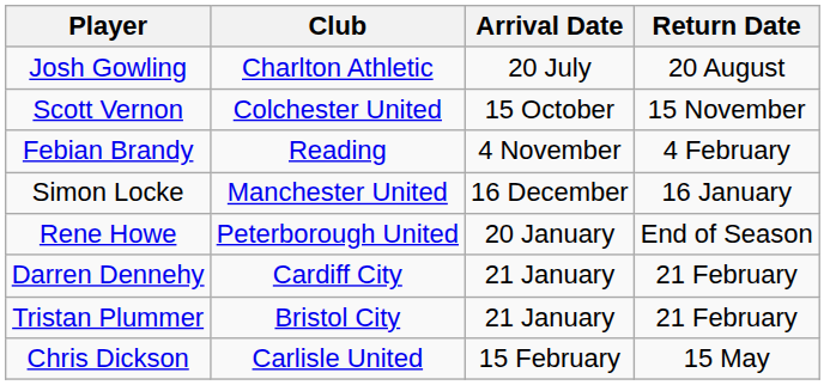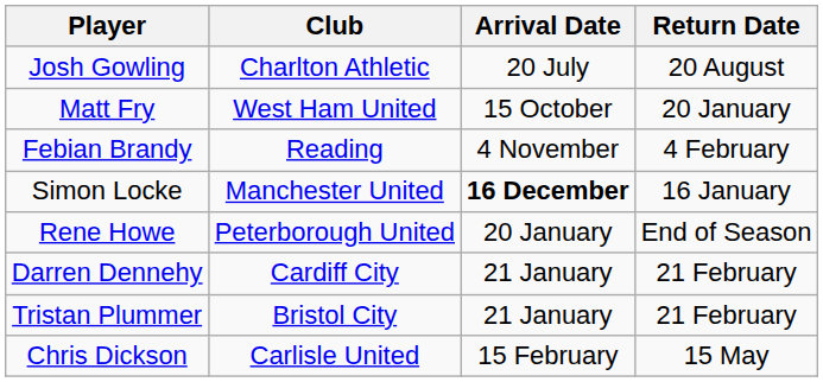+ row: Matt Fry | West Ham United | 15 October | 20 January
- row: Scott Vernon | Colchester United | 15 October | 15 November
Simon Locke | Arrival Date: normal -> bold
